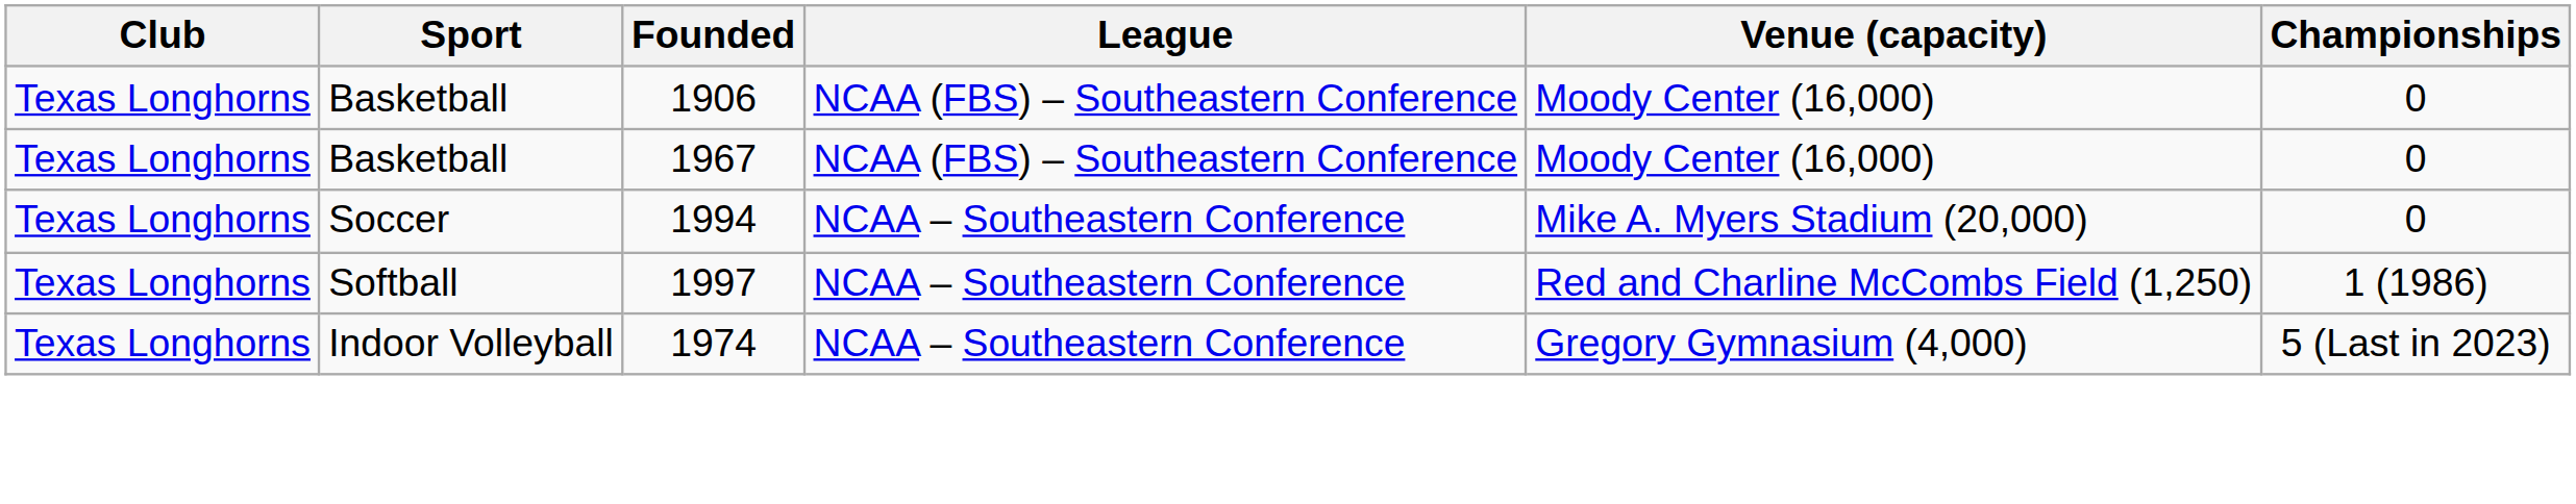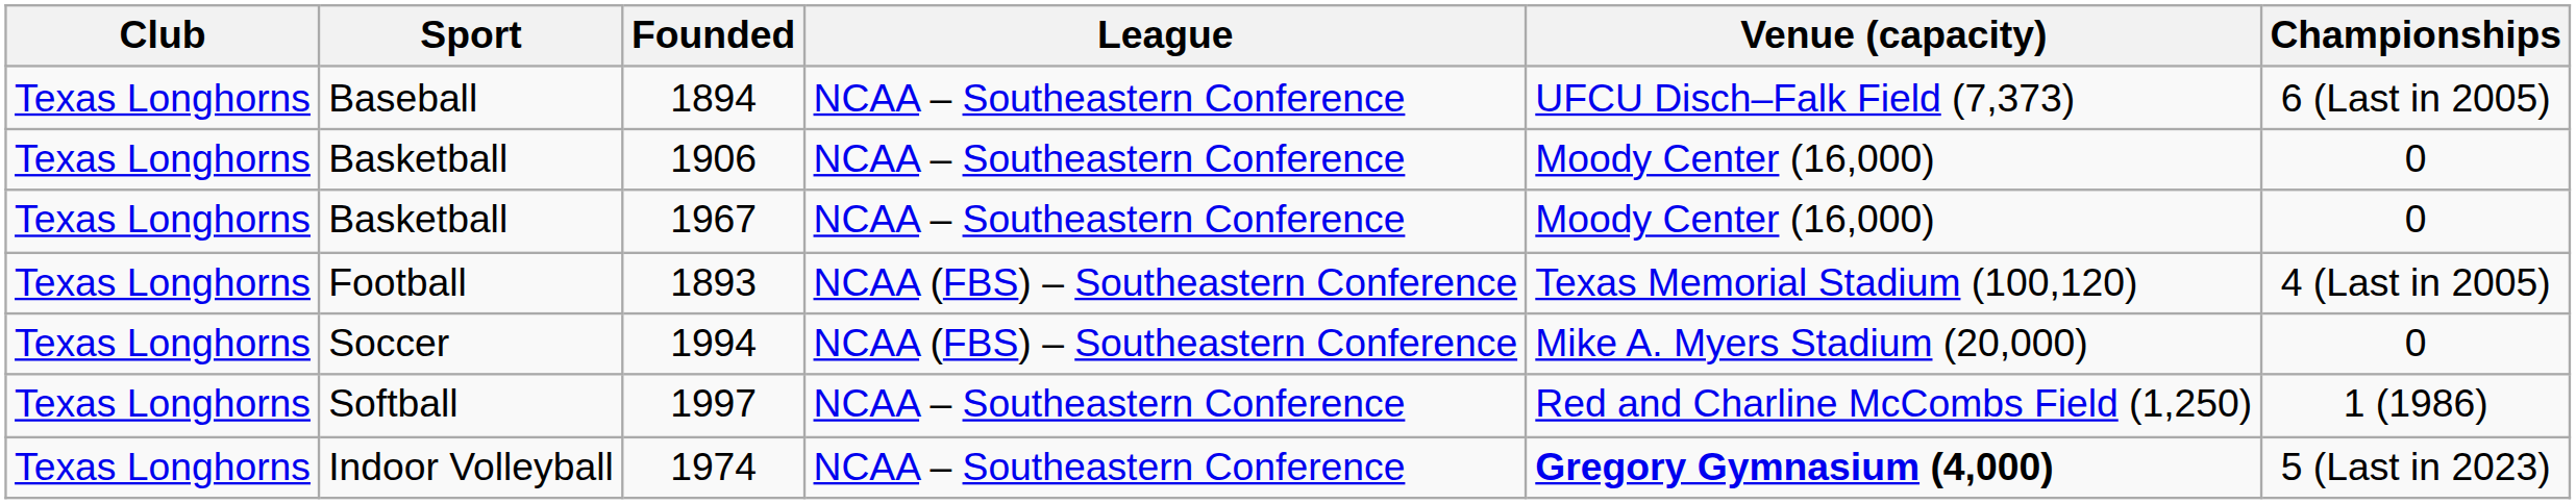+ row: Texas Longhorns | Baseball | 1894 | NCAA – Southeastern Conference | UFCU Disch–Falk Field (7,373) | 6 (Last in 2005)
1906 | League: NCAA (FBS) – Southeastern Conference -> NCAA – Southeastern Conference
1967 | League: NCAA (FBS) – Southeastern Conference -> NCAA – Southeastern Conference
+ row: Texas Longhorns | Football | 1893 | NCAA (FBS) – Southeastern Conference | Texas Memorial Stadium (100,120) | 4 (Last in 2005)
1994 | League: NCAA – Southeastern Conference -> NCAA (FBS) – Southeastern Conference
1974 | Venue (capacity): normal -> bold
